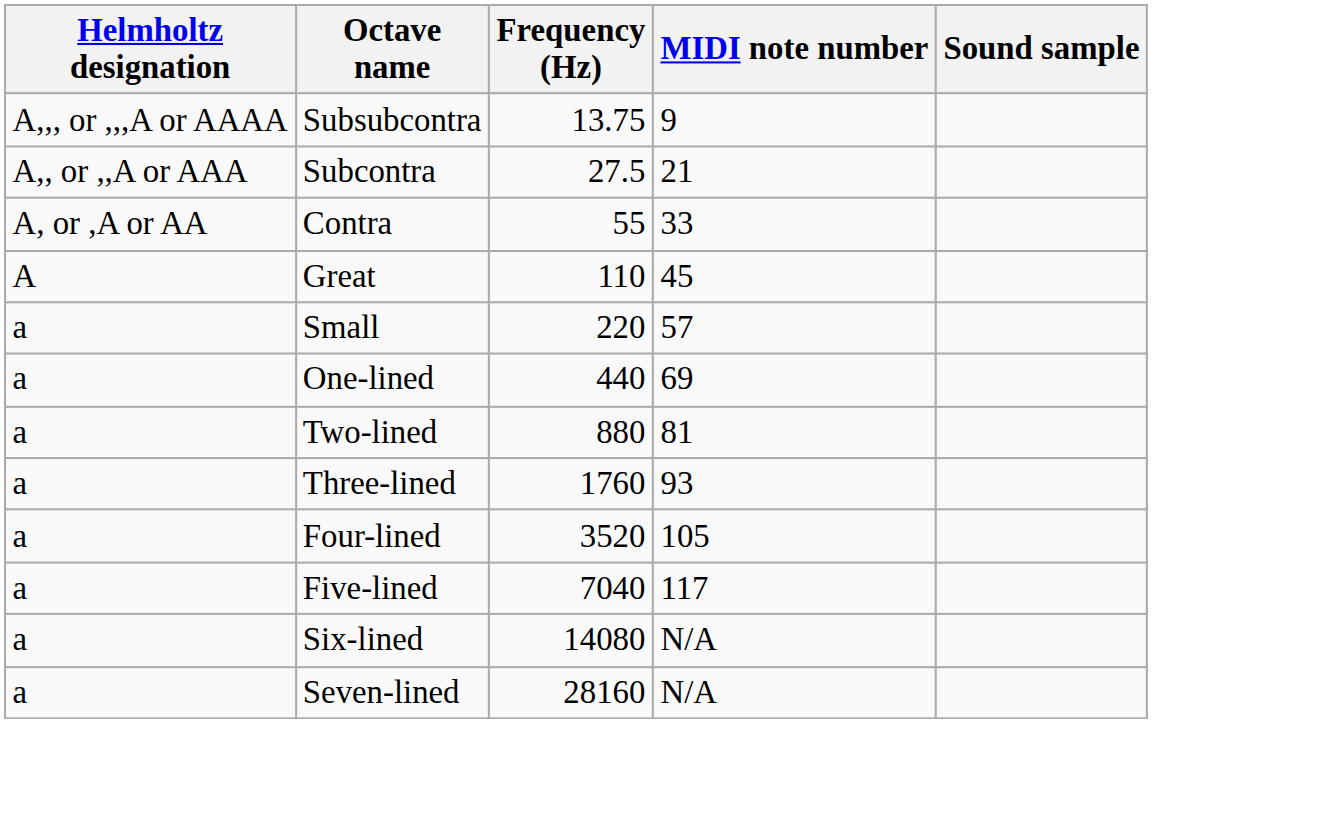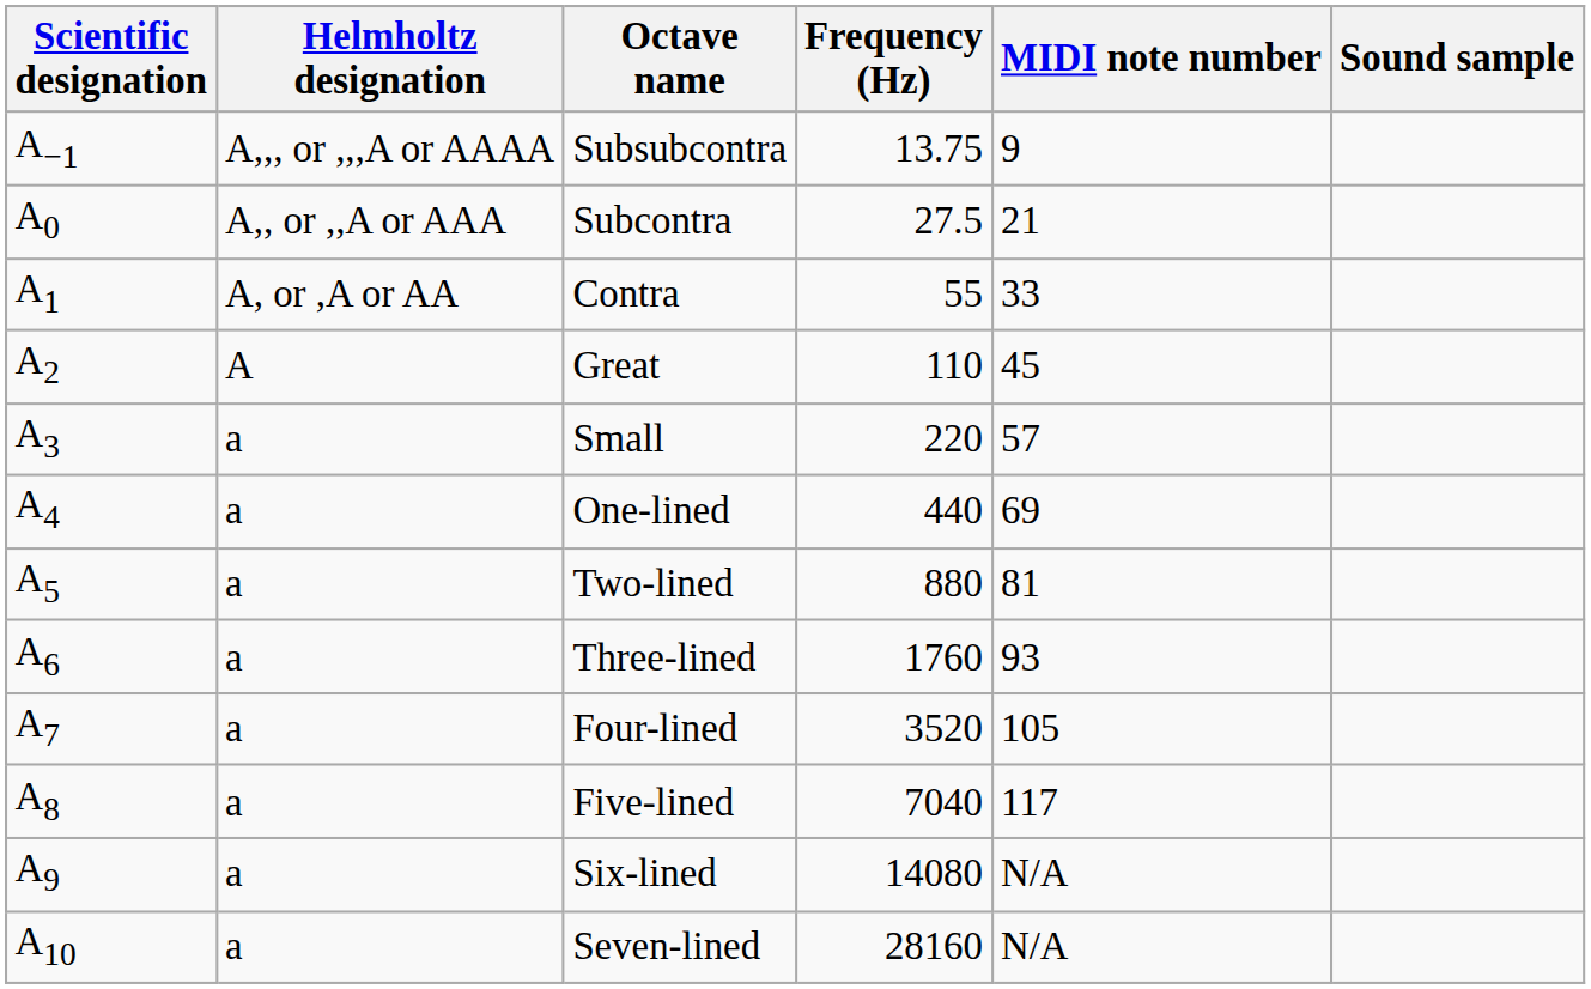+ column: Scientific designation | A−1 | A0 | A1 | A2 | A3 | A4 | A5 | A6 | A7 | A8 | A9 | A10
